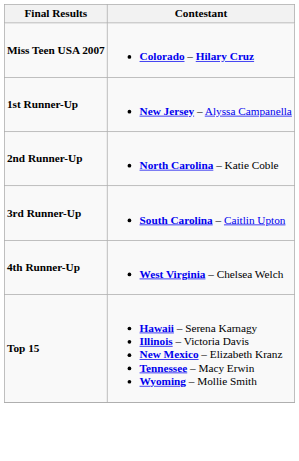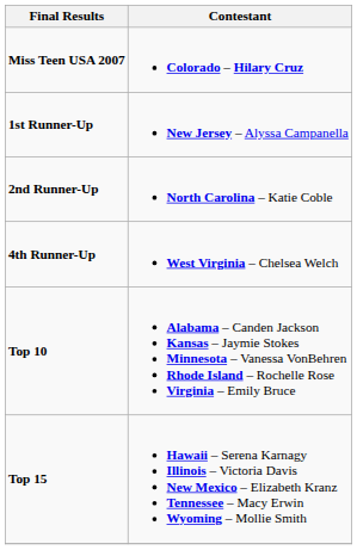- row: 3rd Runner-Up | South Carolina – Caitlin Upton
+ row: Top 10 | Alabama – Canden Jackson Kansas – Jaymie Stokes Minnesota – Vanessa VonBehren Rhode Island – Rochelle Rose Virginia – Emily Bruce
